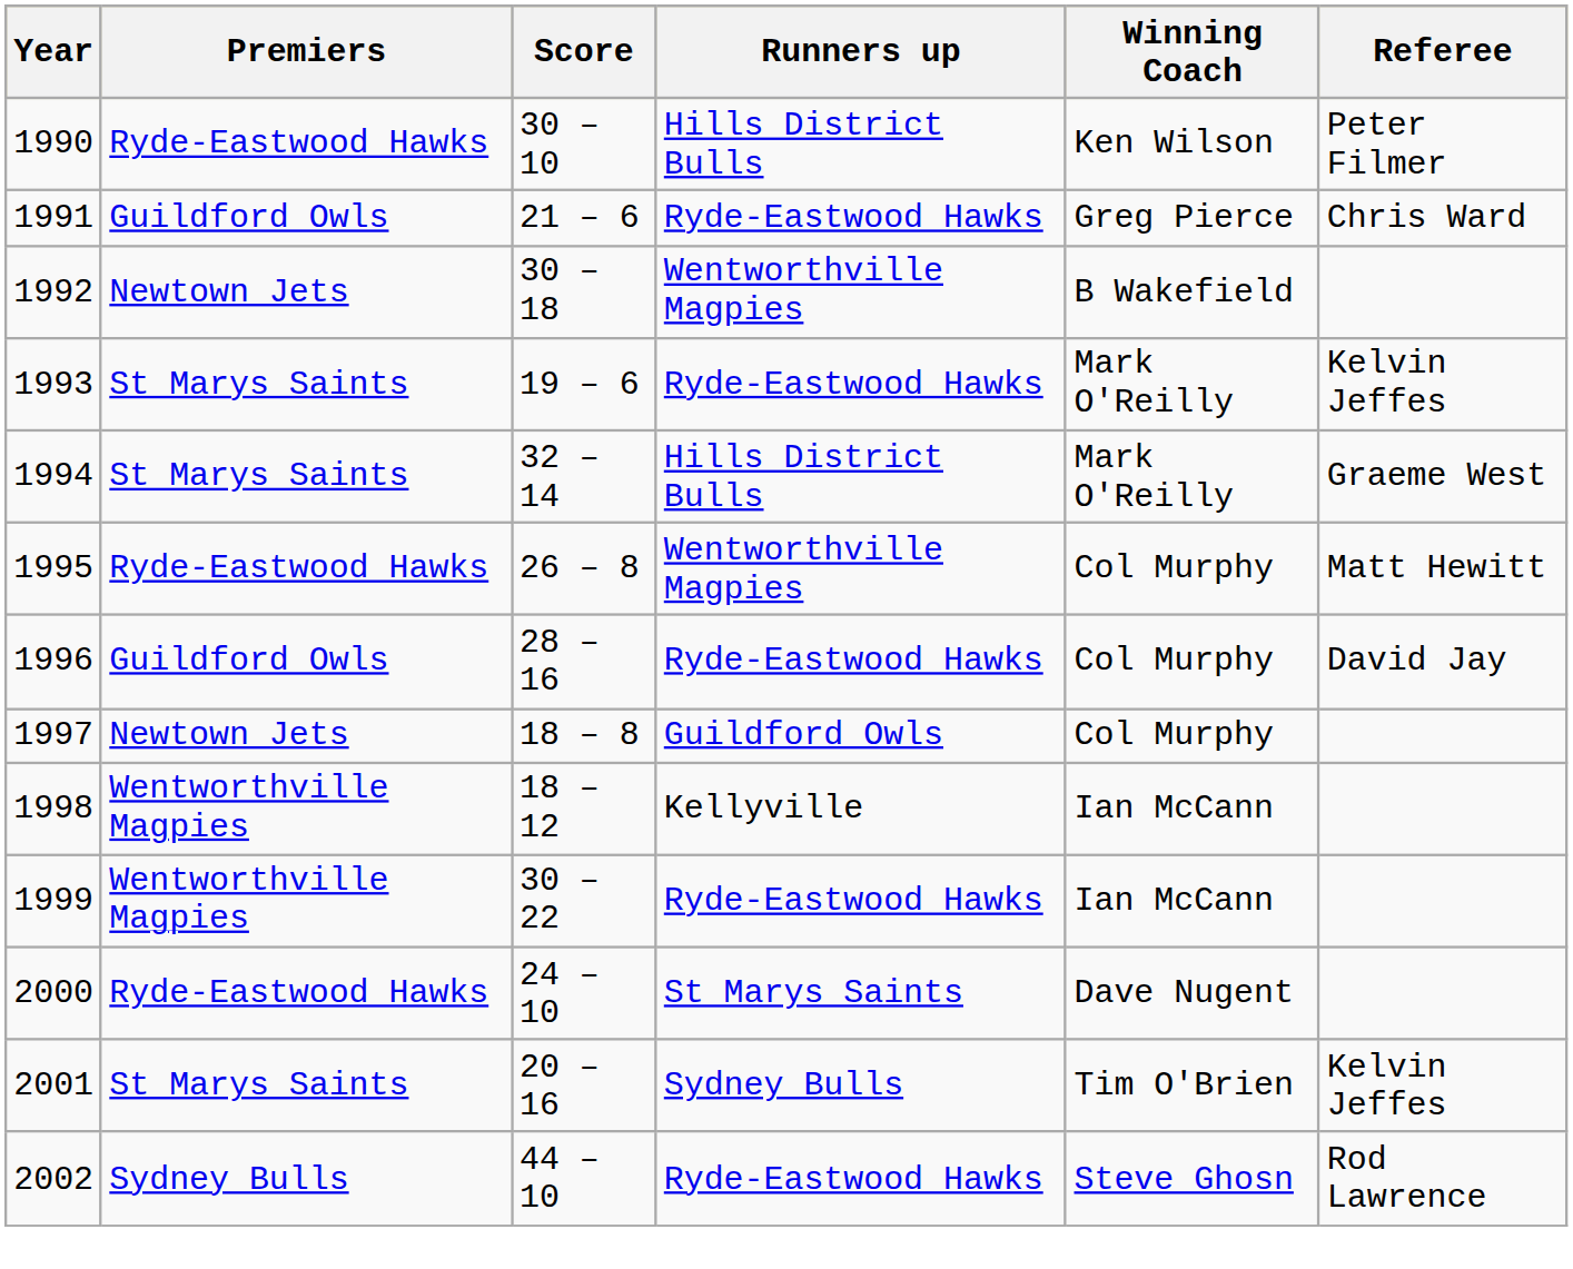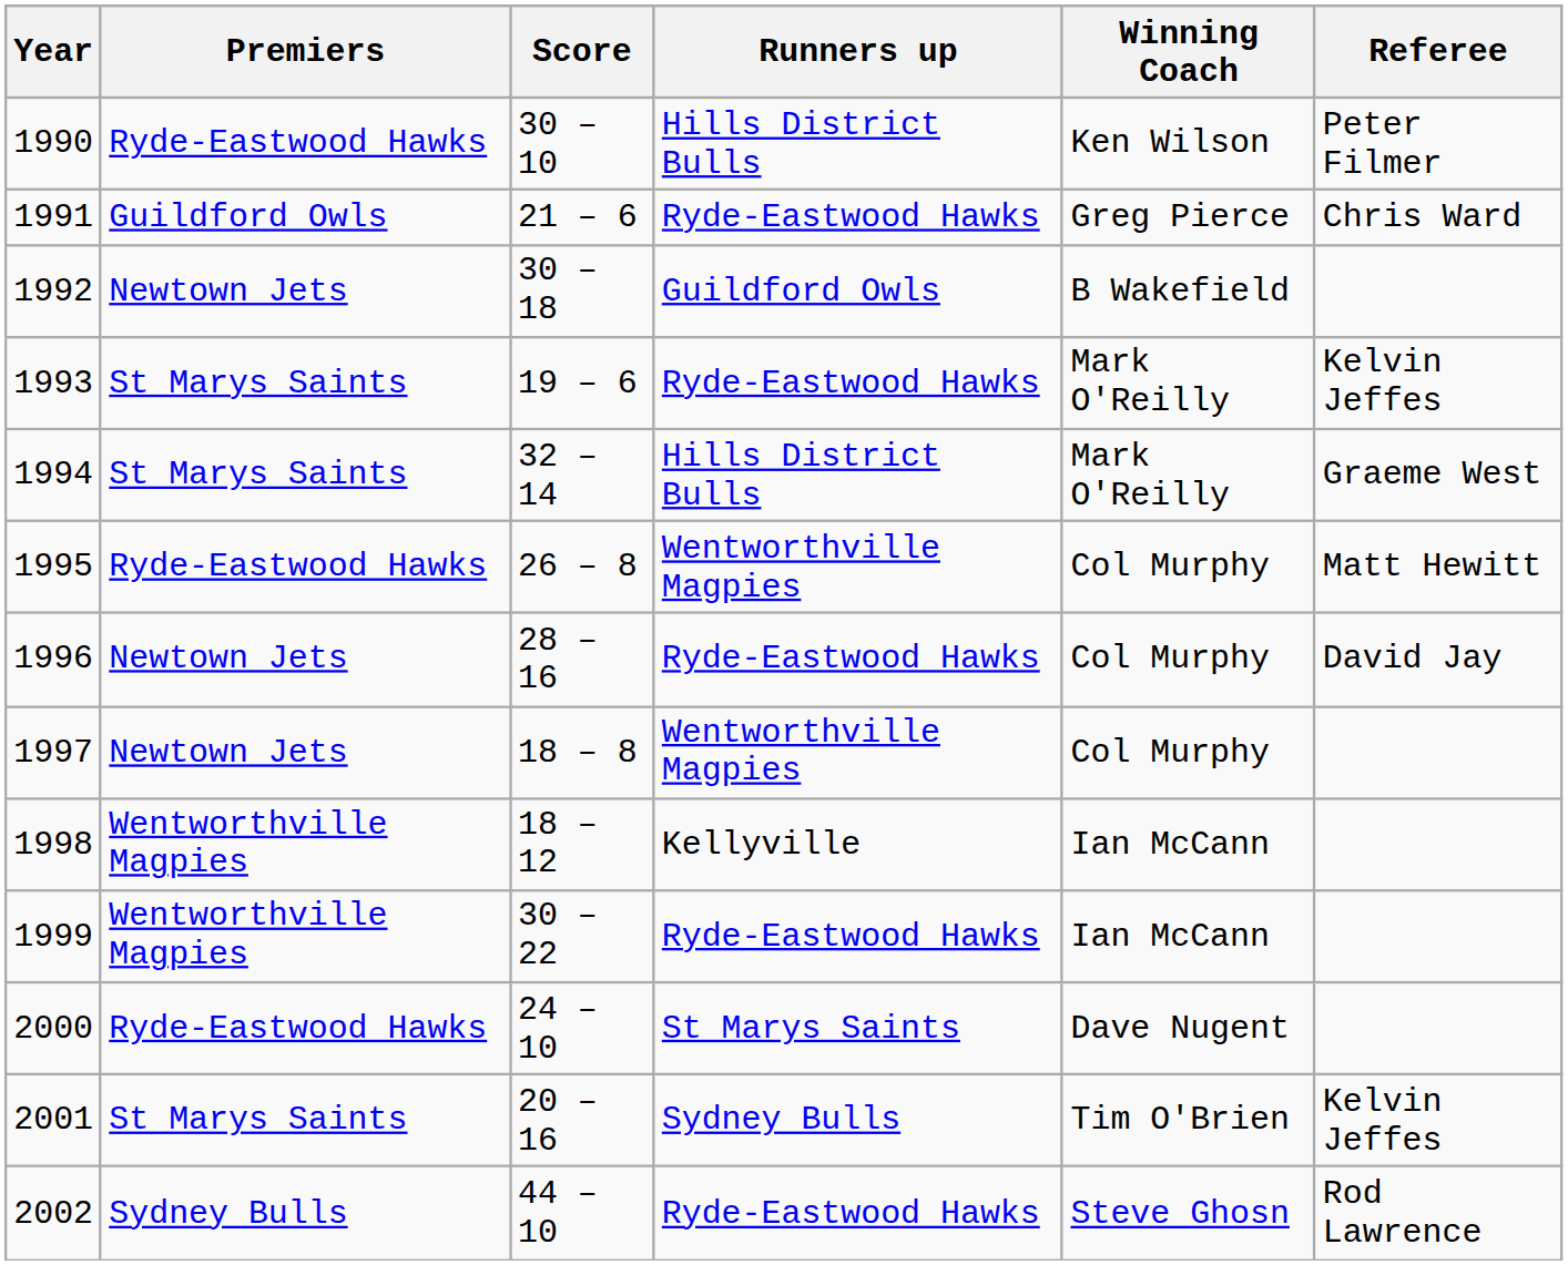1992 | Runners up: Wentworthville Magpies -> Guildford Owls
1996 | Premiers: Guildford Owls -> Newtown Jets
1997 | Runners up: Guildford Owls -> Wentworthville Magpies
